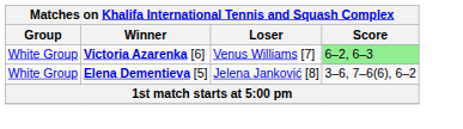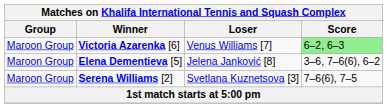Victoria Azarenka [6] | Group: White Group -> Maroon Group
Elena Dementieva [5] | Group: White Group -> Maroon Group
+ row: Maroon Group | Serena Williams [2] | Svetlana Kuznetsova [3] | 7–6(6), 7–5
